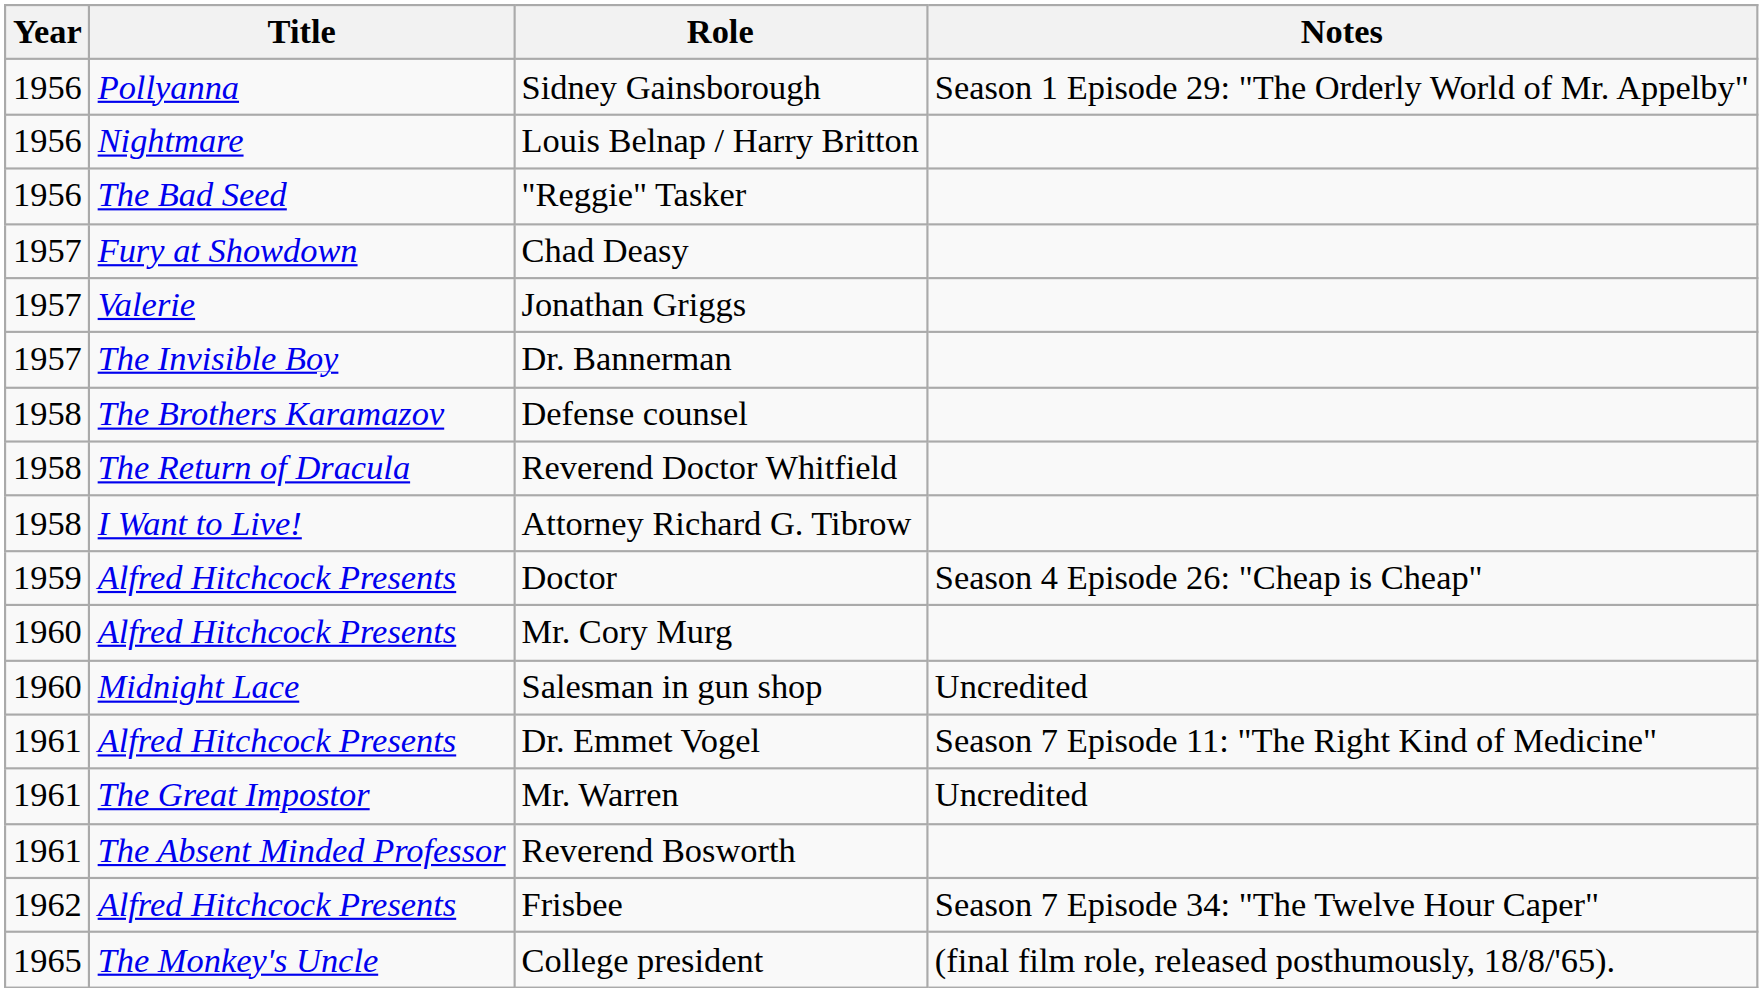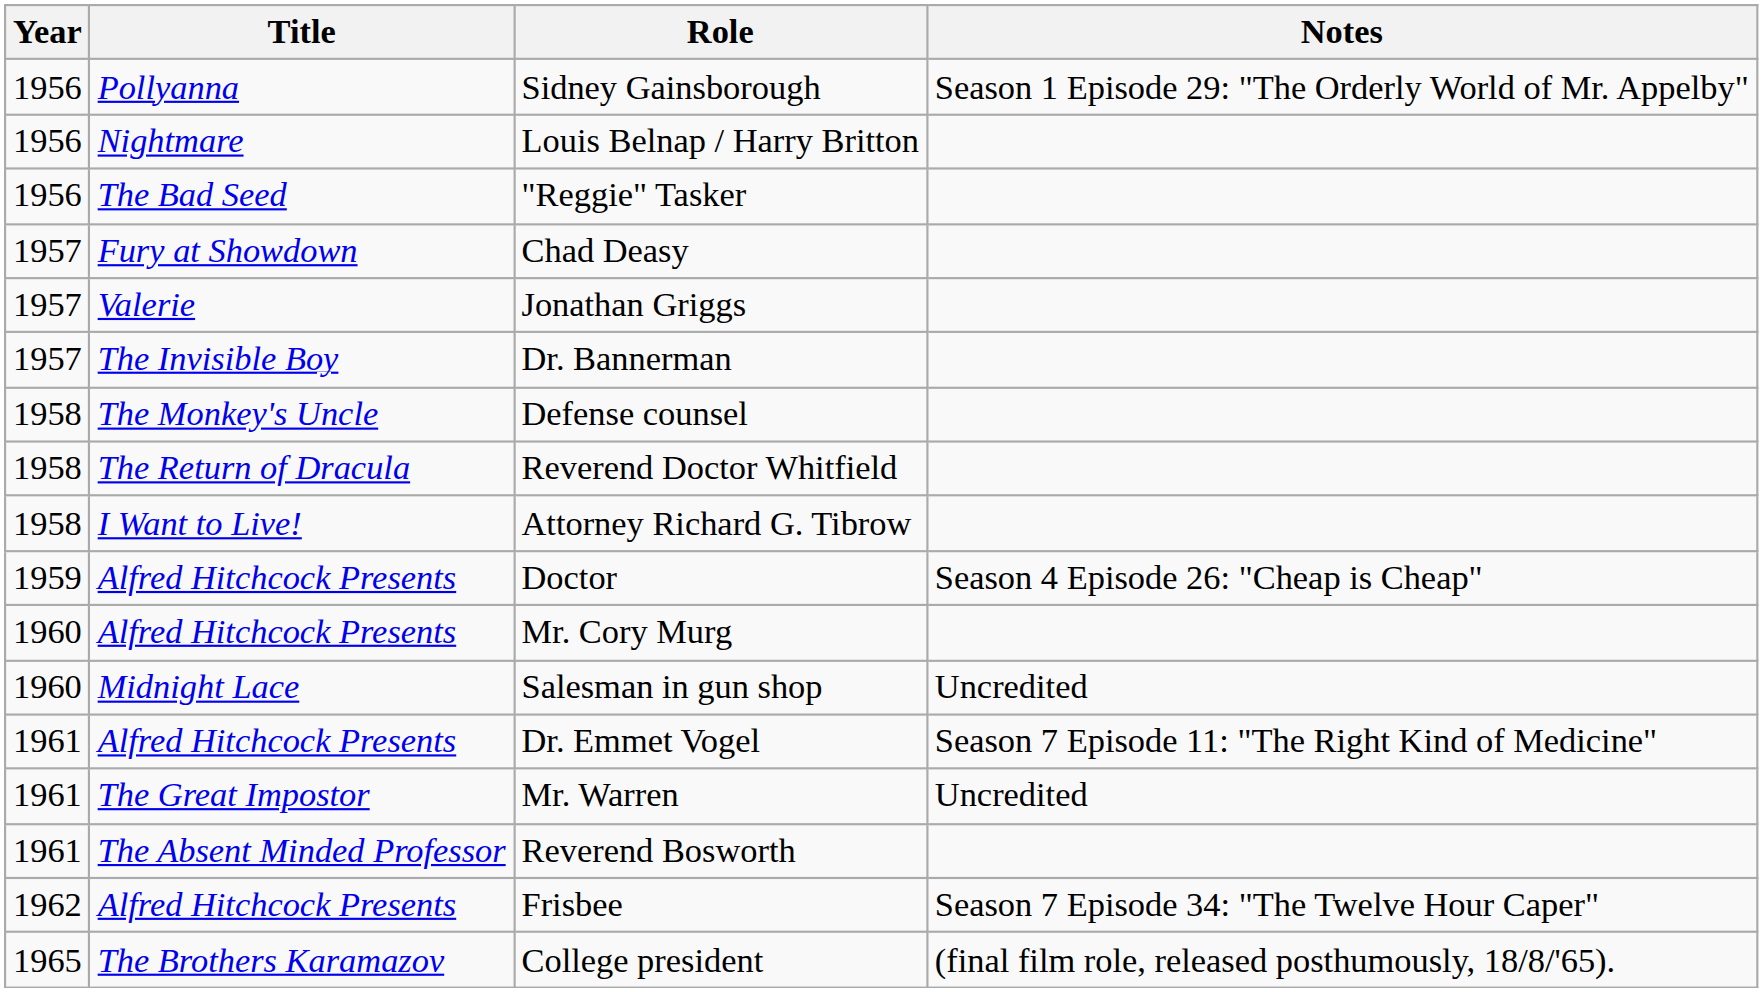Defense counsel | Title: The Brothers Karamazov -> The Monkey's Uncle
College president | Title: The Monkey's Uncle -> The Brothers Karamazov
